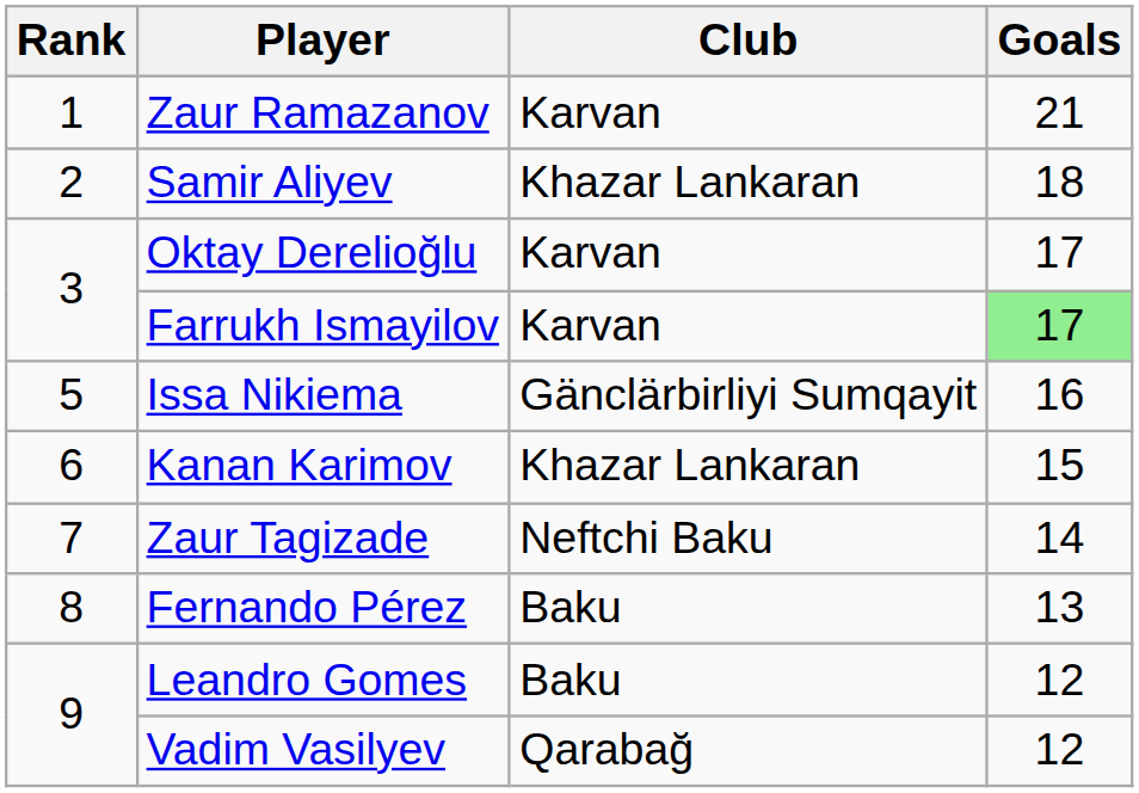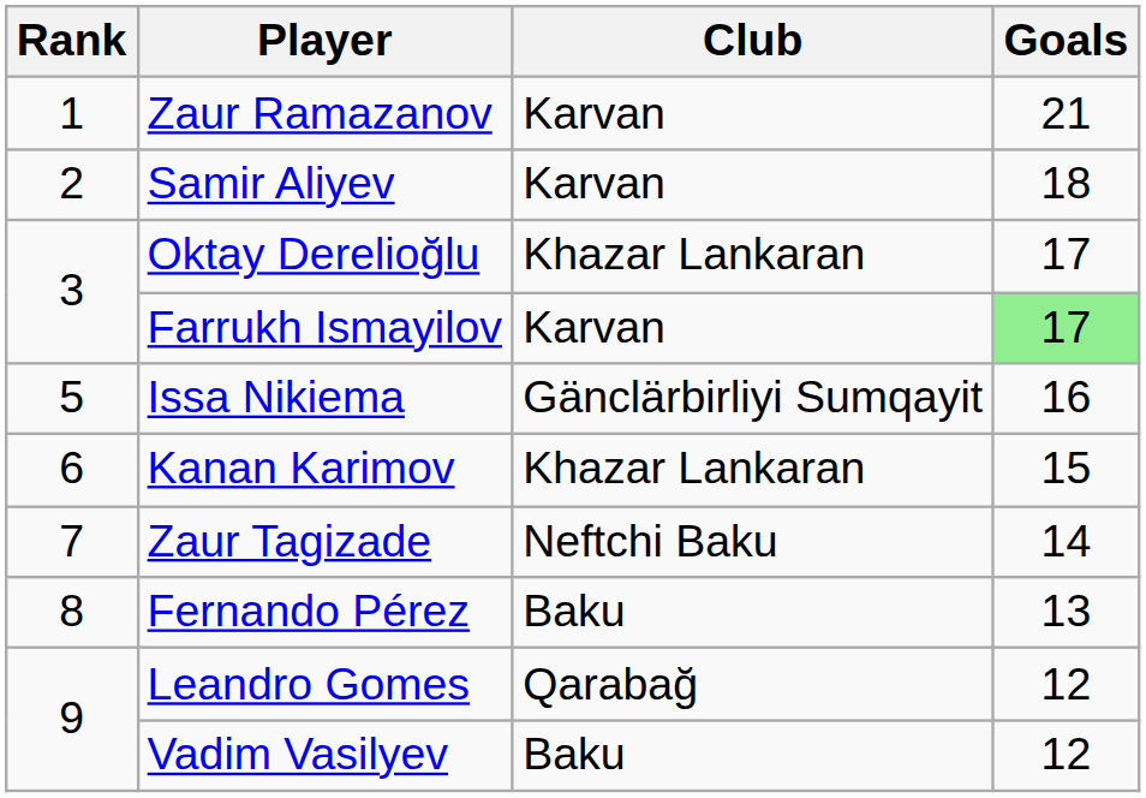Samir Aliyev | Club: Khazar Lankaran -> Karvan
Oktay Derelioğlu | Club: Karvan -> Khazar Lankaran
Leandro Gomes | Club: Baku -> Qarabağ
Vadim Vasilyev | Club: Qarabağ -> Baku
